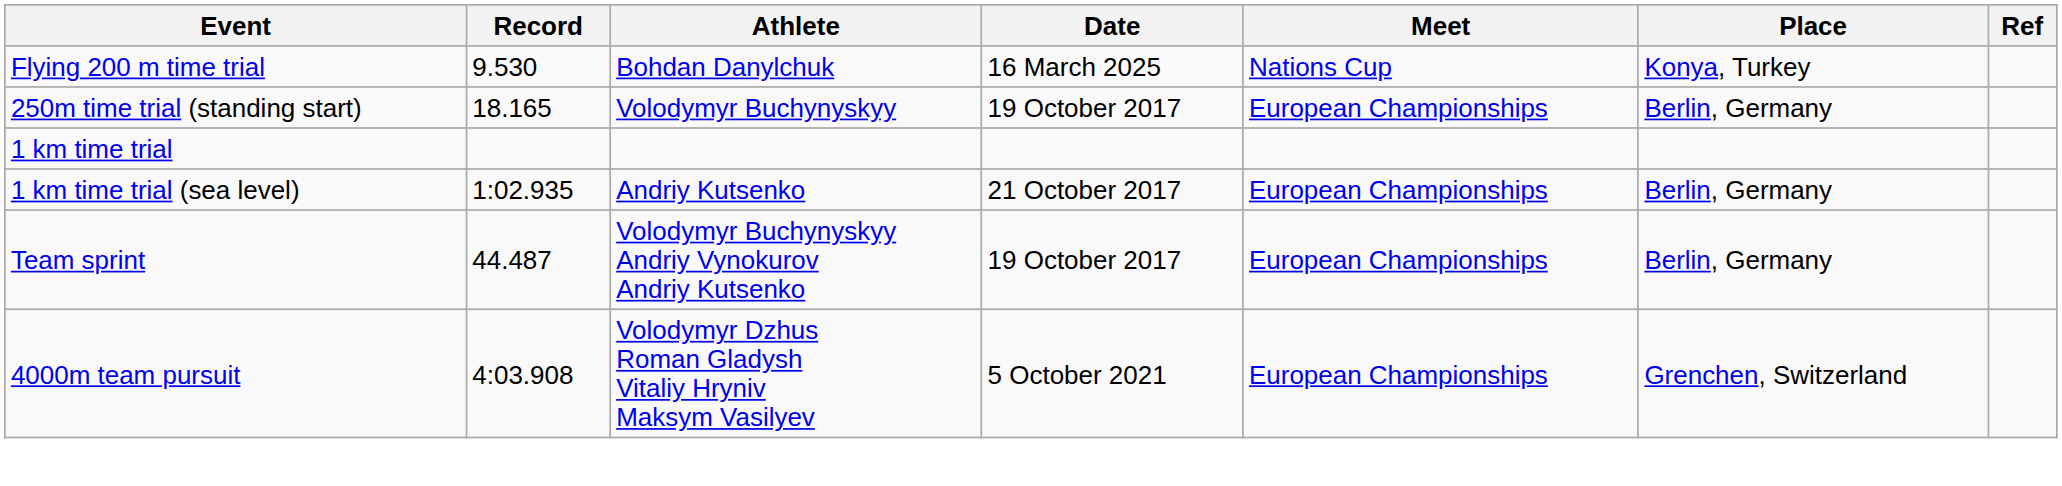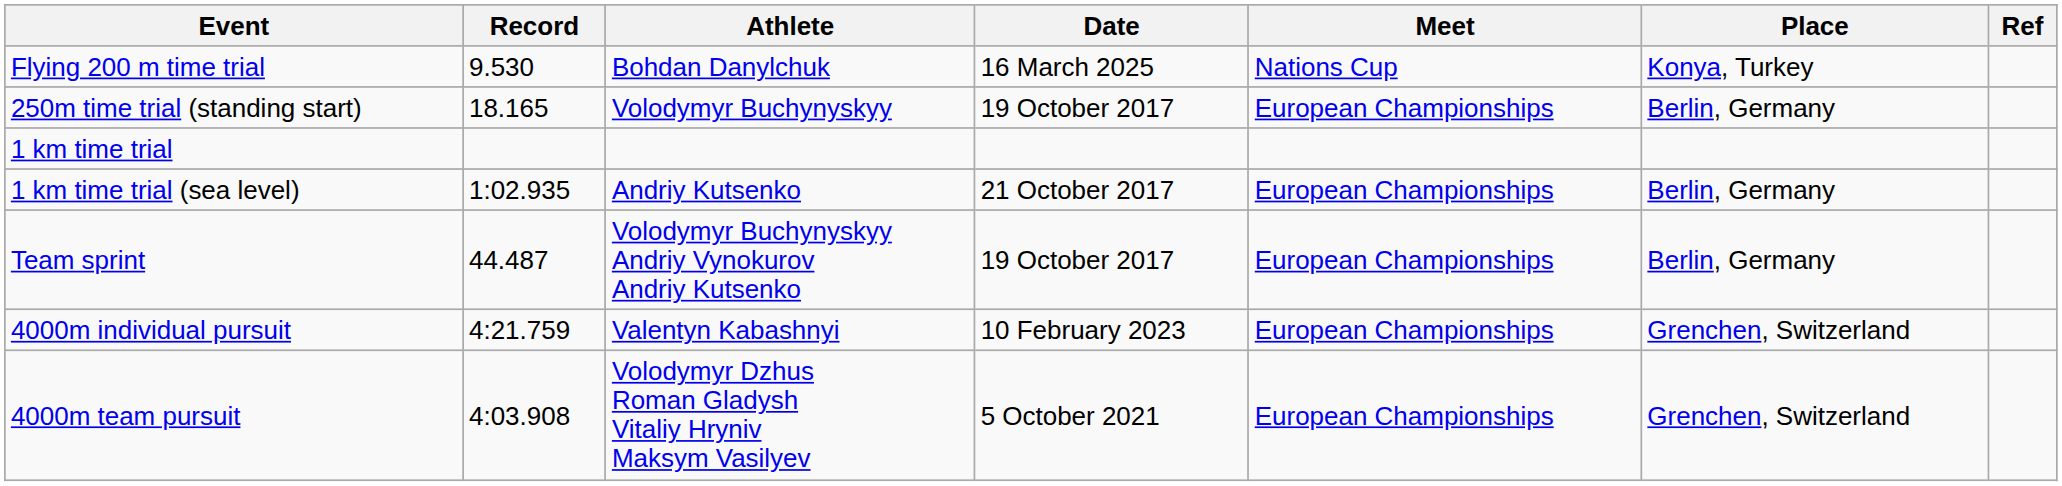+ row: 4000m individual pursuit | 4:21.759 | Valentyn Kabashnyi | 10 February 2023 | European Championships | Grenchen, Switzerland
